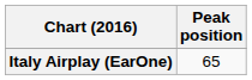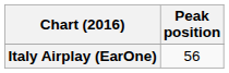Italy Airplay (EarOne) | Peak position: 65 -> 56
